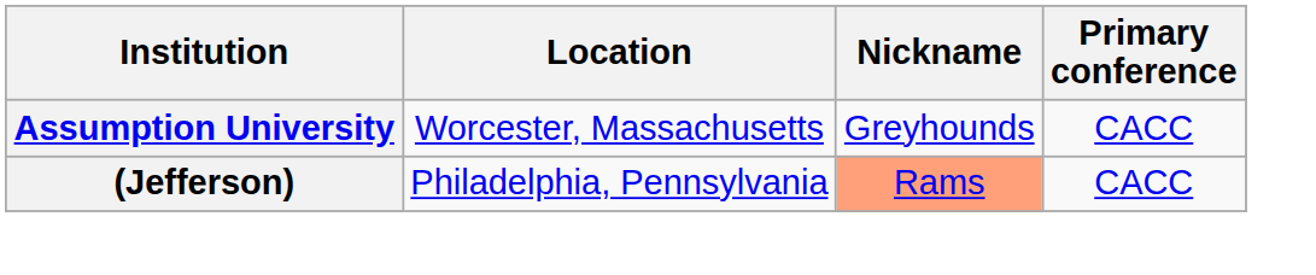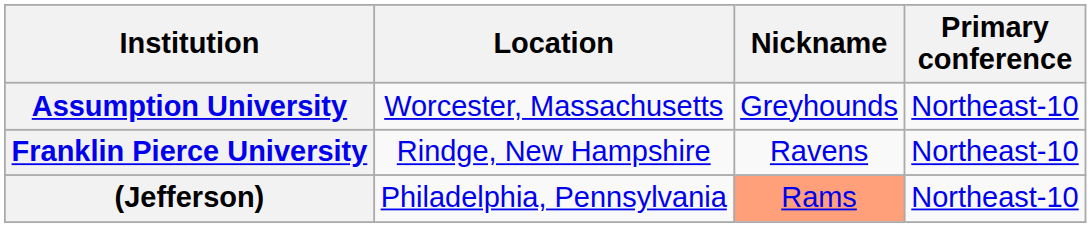Assumption University | Primary conference: CACC -> Northeast-10
+ row: Franklin Pierce University | Rindge, New Hampshire | Ravens | Northeast-10
(Jefferson) | Primary conference: CACC -> Northeast-10
